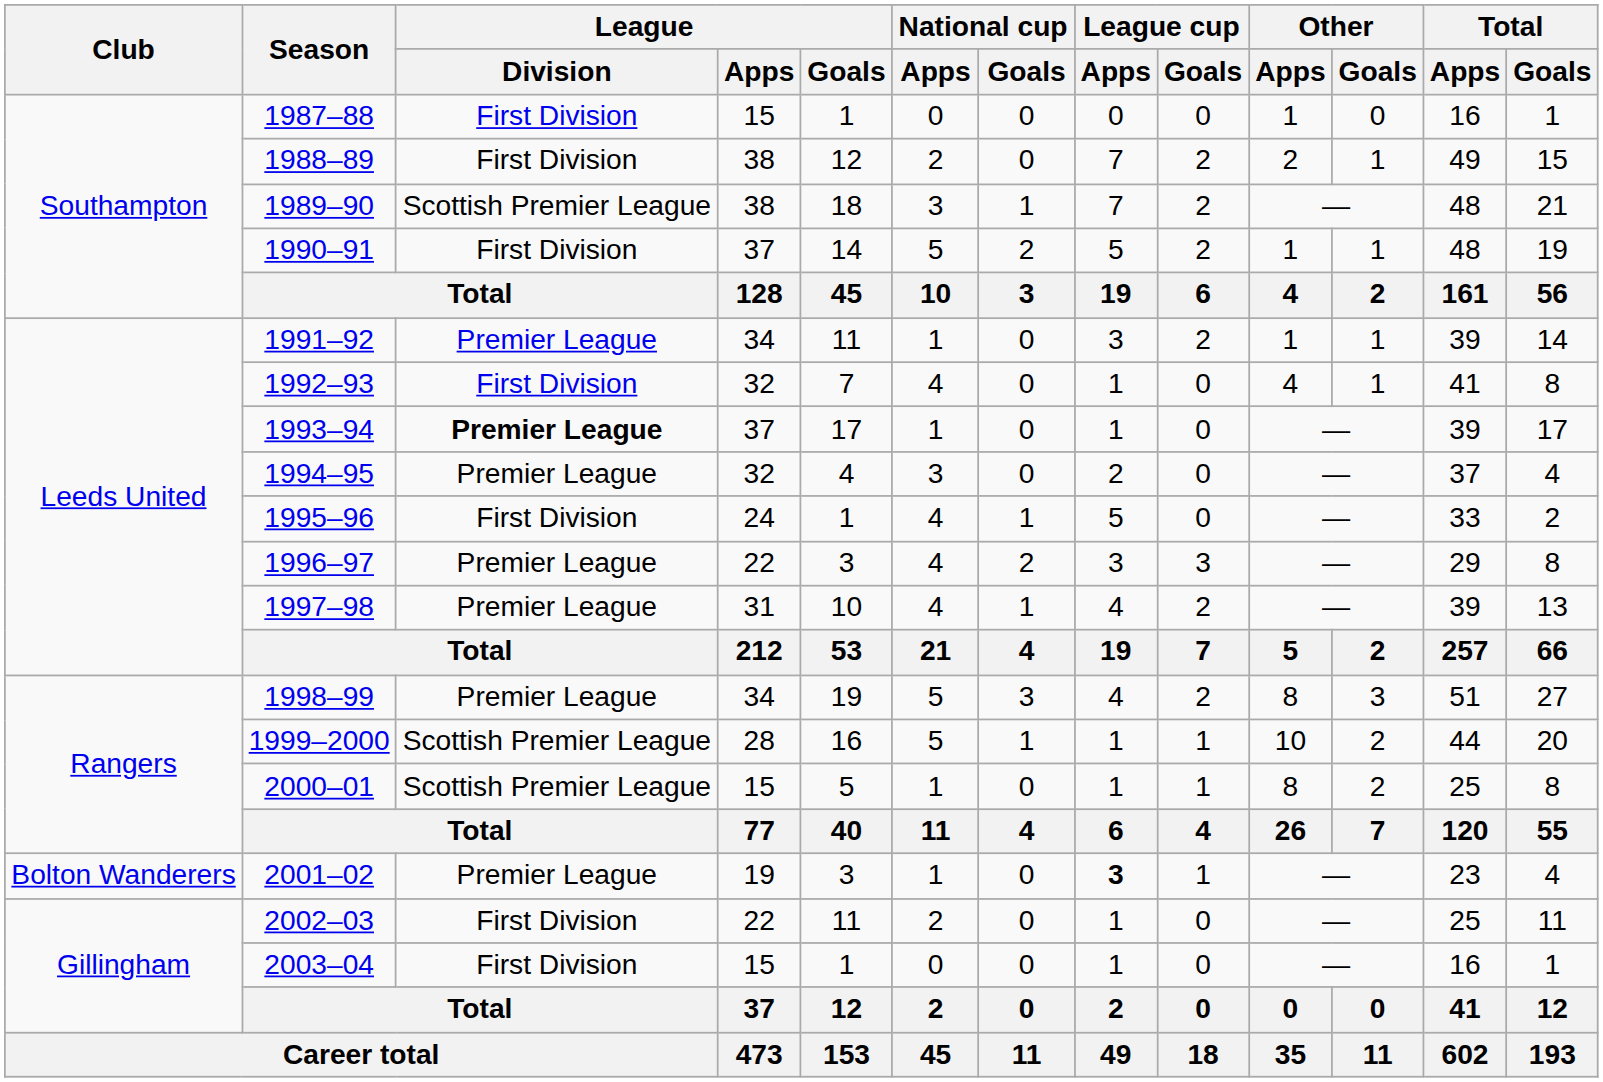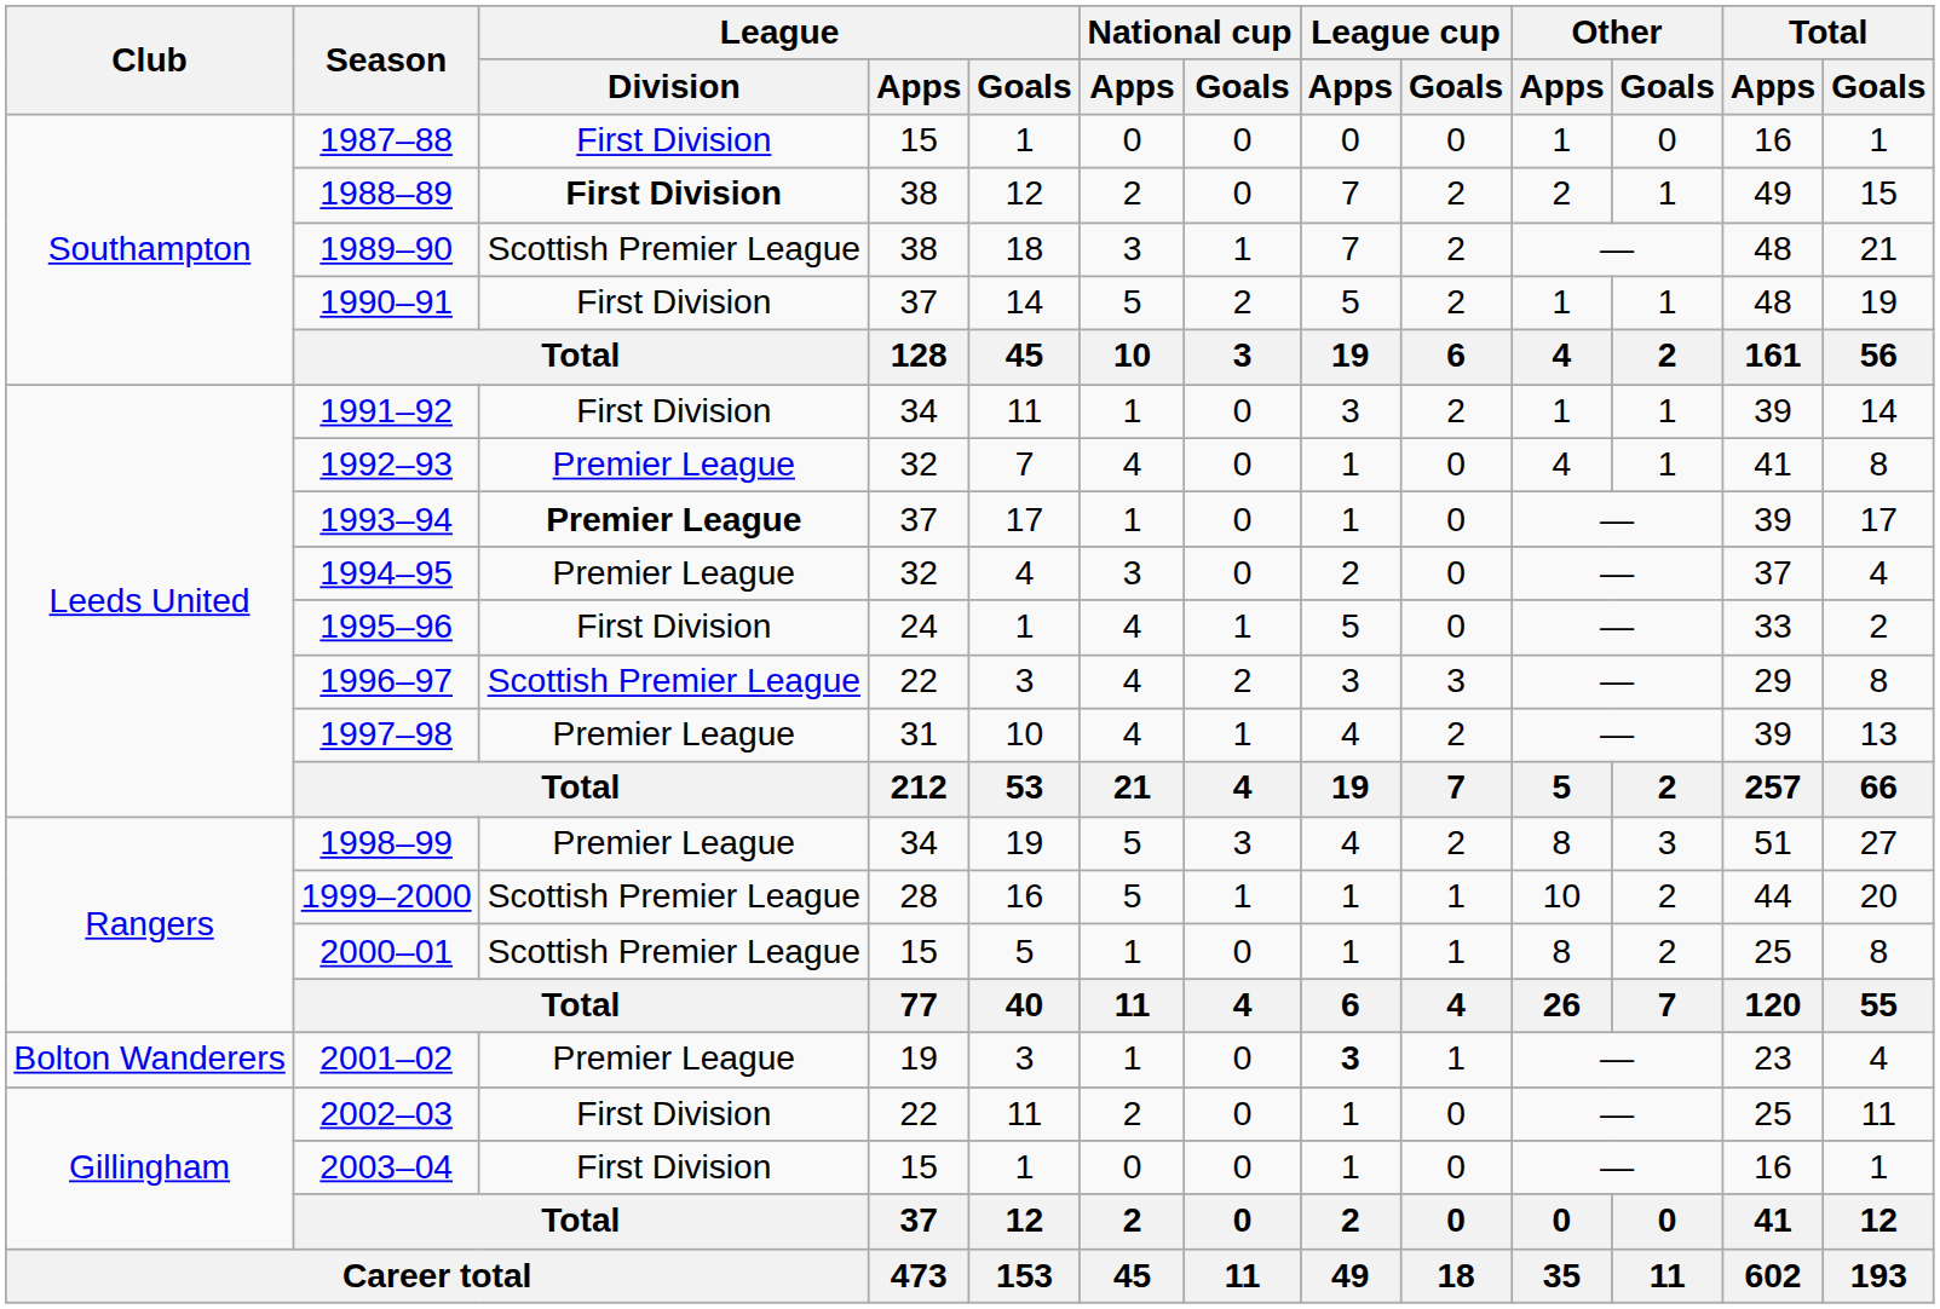1988–89 | League / Division: normal -> bold
1991–92 | League / Division: Premier League -> First Division
1992–93 | League / Division: First Division -> Premier League
1996–97 | League / Division: Premier League -> Scottish Premier League
